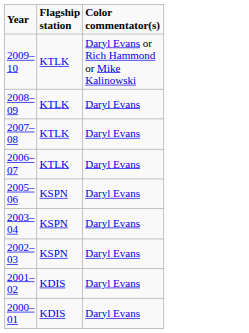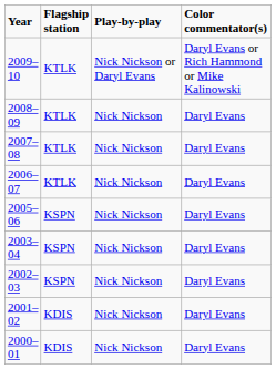+ column: Play-by-play | Nick Nickson or Daryl Evans | Nick Nickson | Nick Nickson | Nick Nickson | Nick Nickson | Nick Nickson | Nick Nickson | Nick Nickson | Nick Nickson
